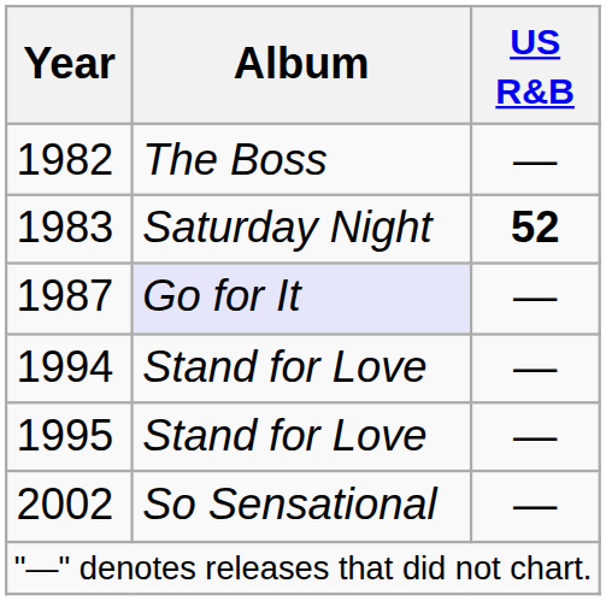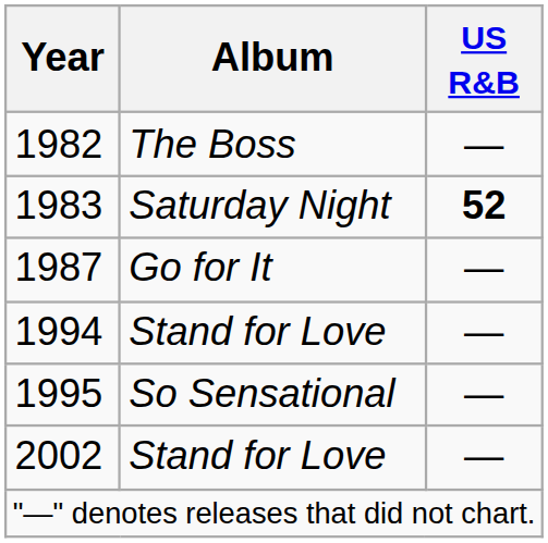1987 | Album: lavender background -> no background
1995 | Album: Stand for Love -> So Sensational
2002 | Album: So Sensational -> Stand for Love
